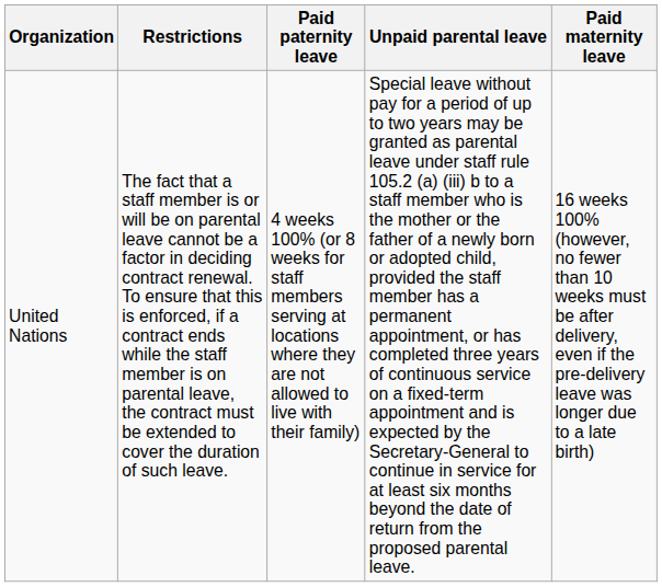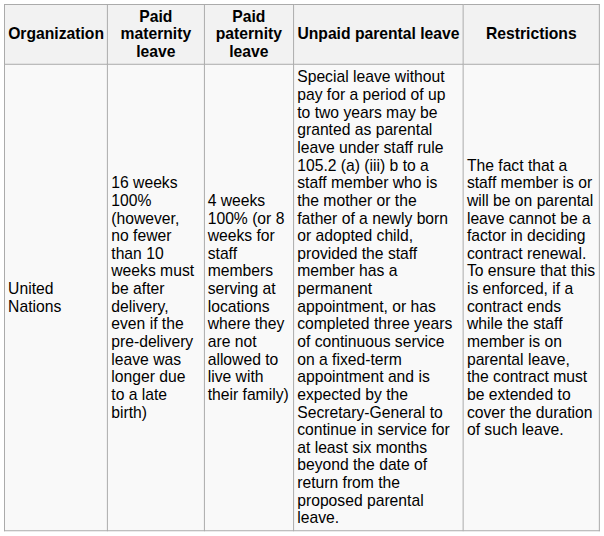columns swapped: Paid maternity leave <-> Restrictions
